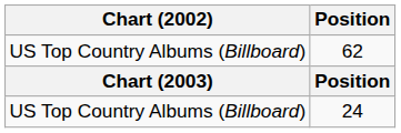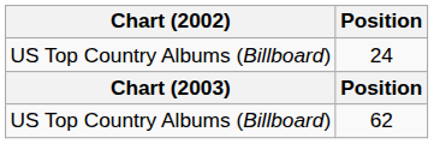rows swapped: 62 <-> 24
